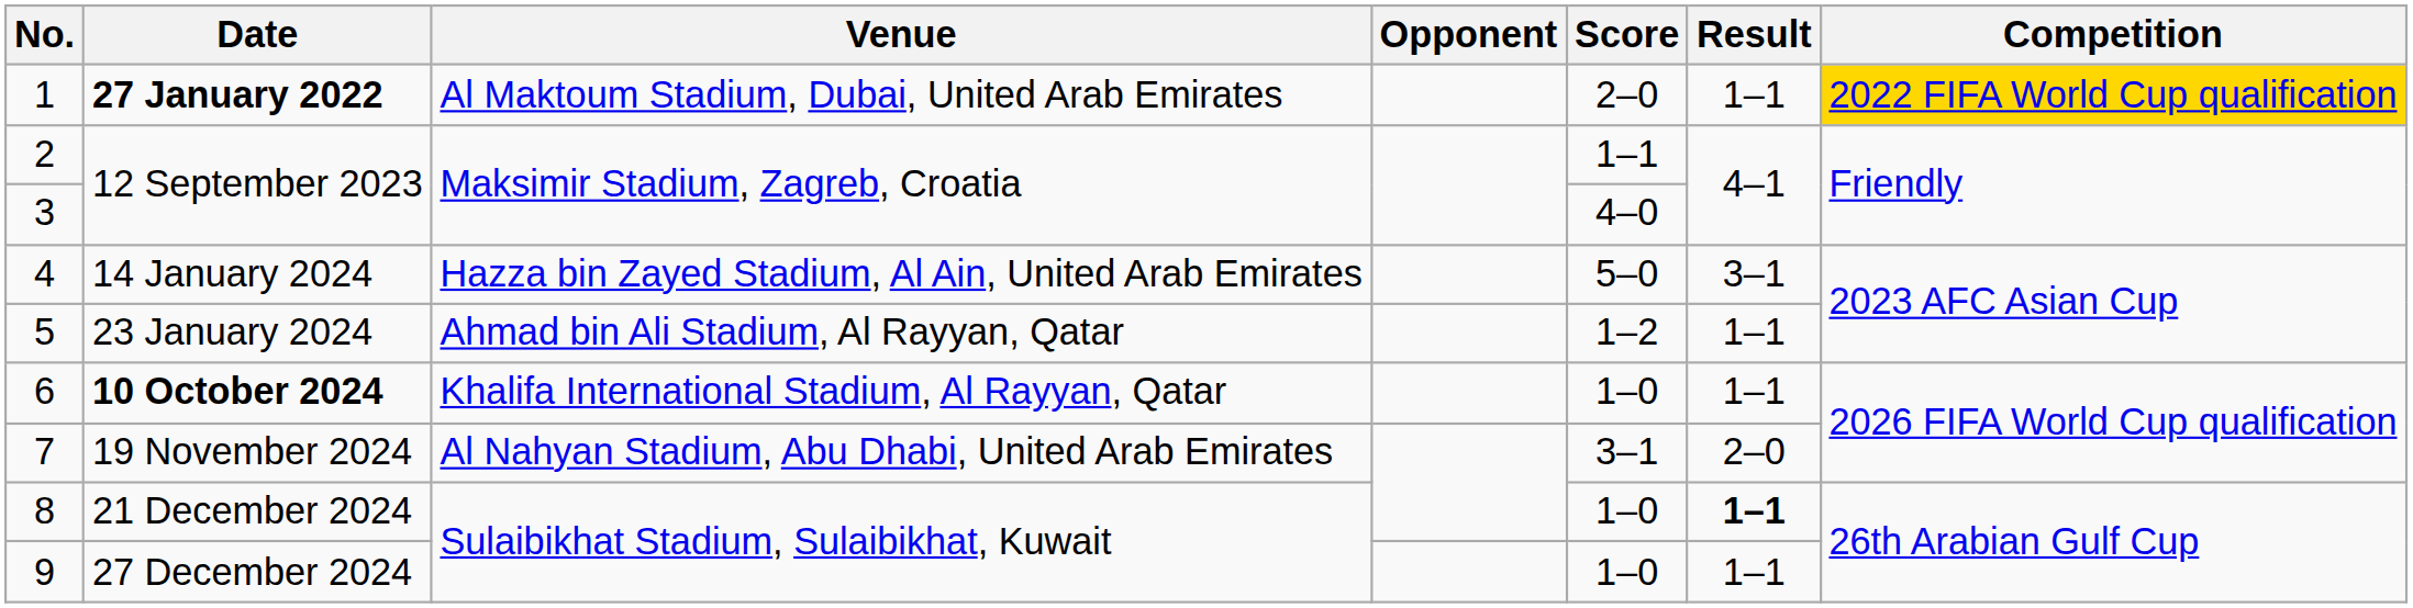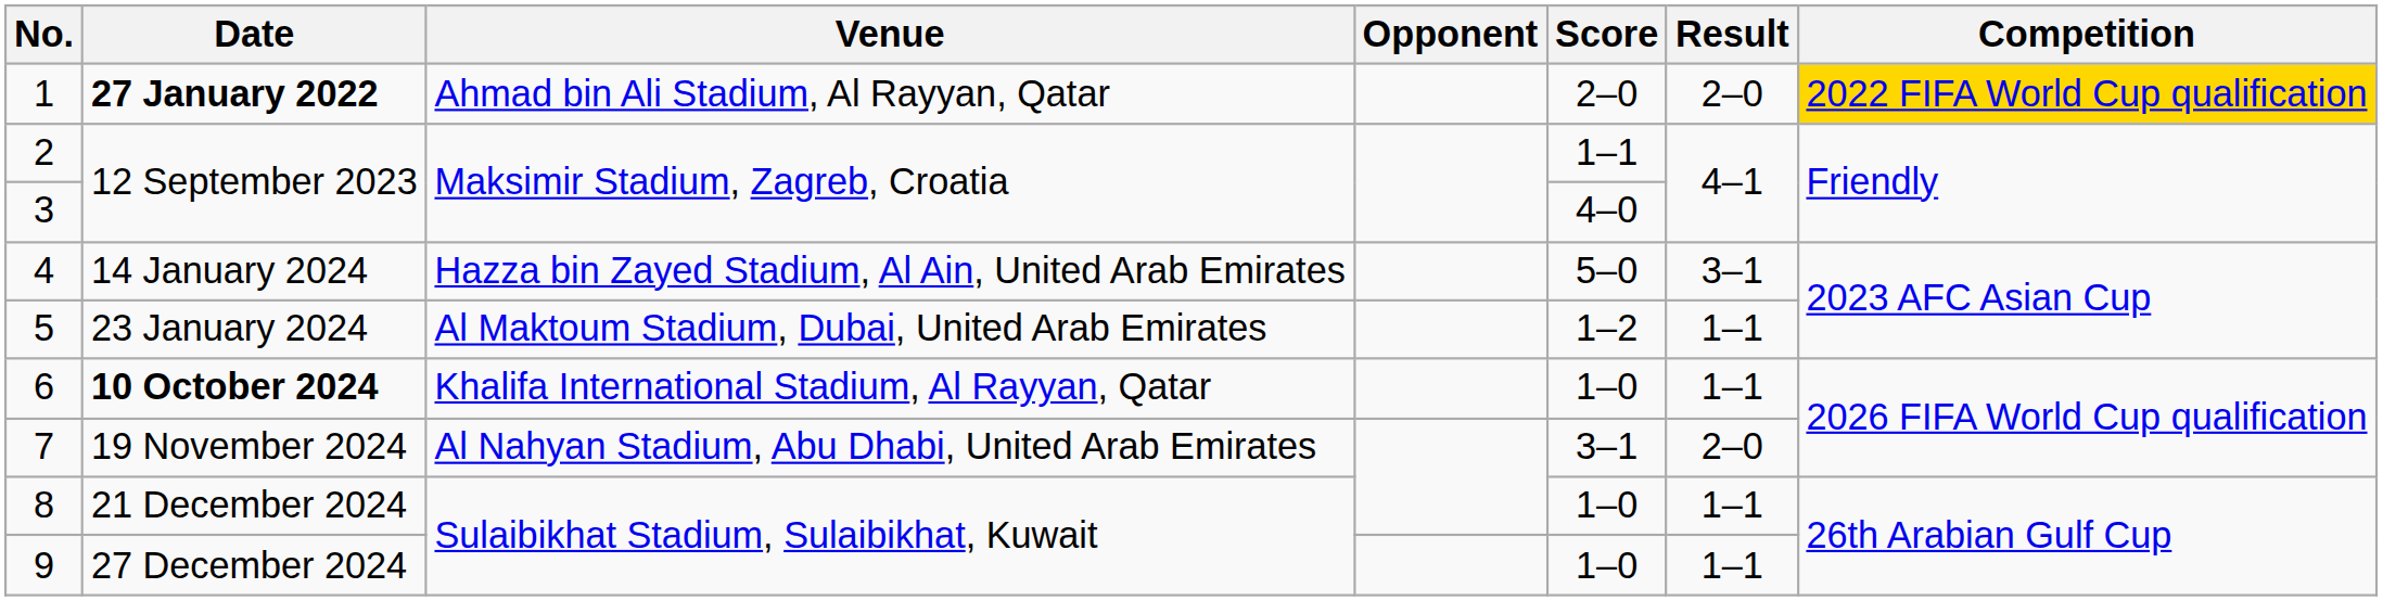1 | Venue: Al Maktoum Stadium, Dubai, United Arab Emirates -> Ahmad bin Ali Stadium, Al Rayyan, Qatar
1 | Result: 1–1 -> 2–0
5 | Venue: Ahmad bin Ali Stadium, Al Rayyan, Qatar -> Al Maktoum Stadium, Dubai, United Arab Emirates
8 | Result: bold -> normal
